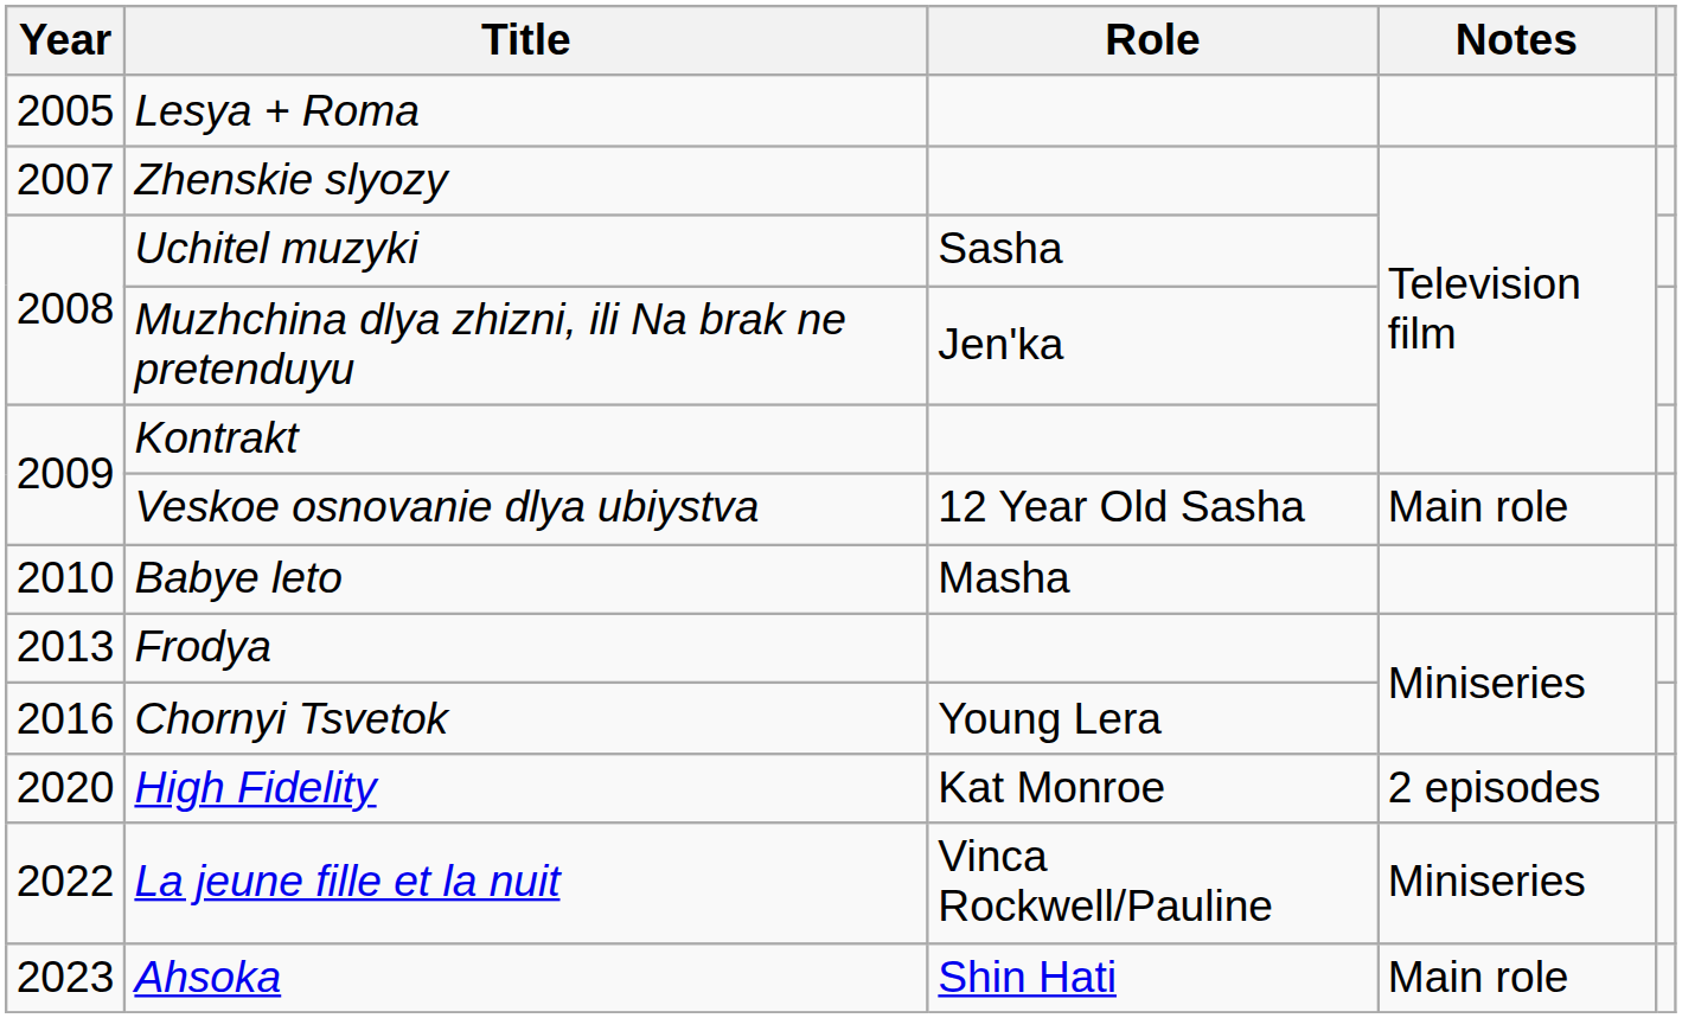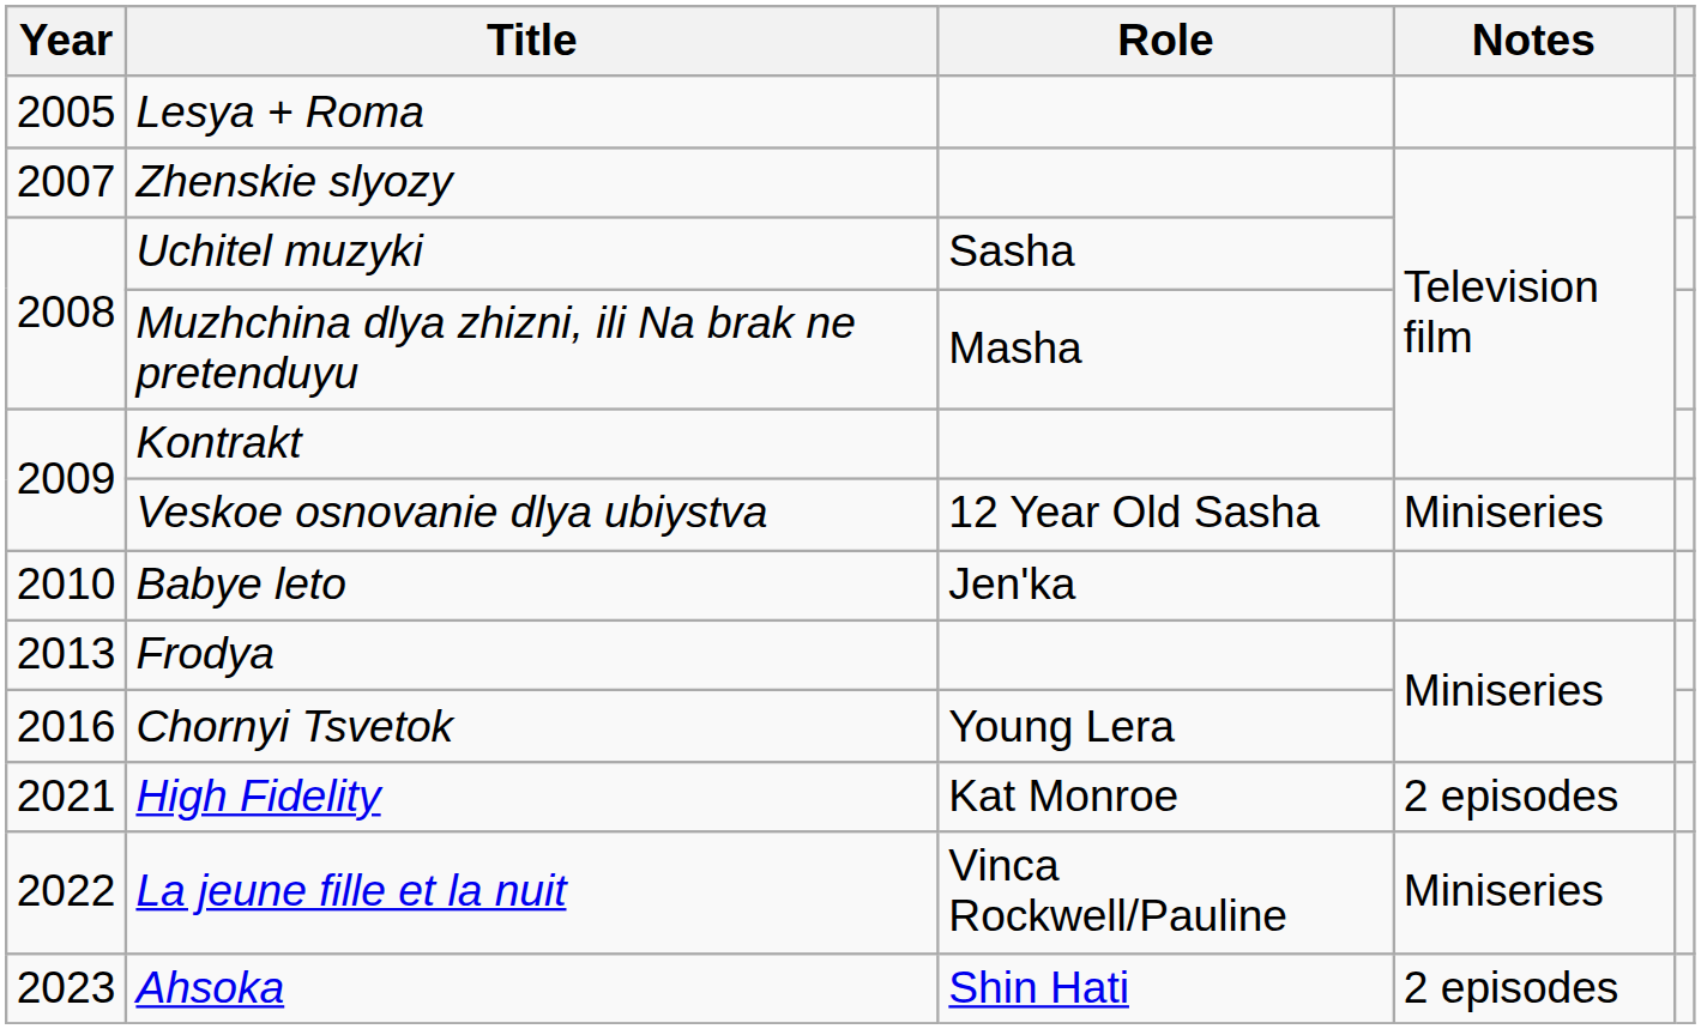Muzhchina dlya zhizni, ili Na brak ne pretenduyu | Role: Jen'ka -> Masha
Veskoe osnovanie dlya ubiystva | Notes: Main role -> Miniseries
Babye leto | Role: Masha -> Jen'ka
High Fidelity | Year: 2020 -> 2021
Ahsoka | Notes: Main role -> 2 episodes
